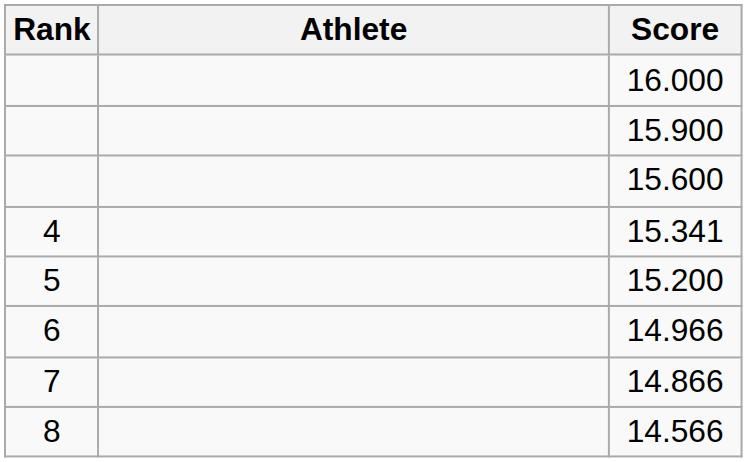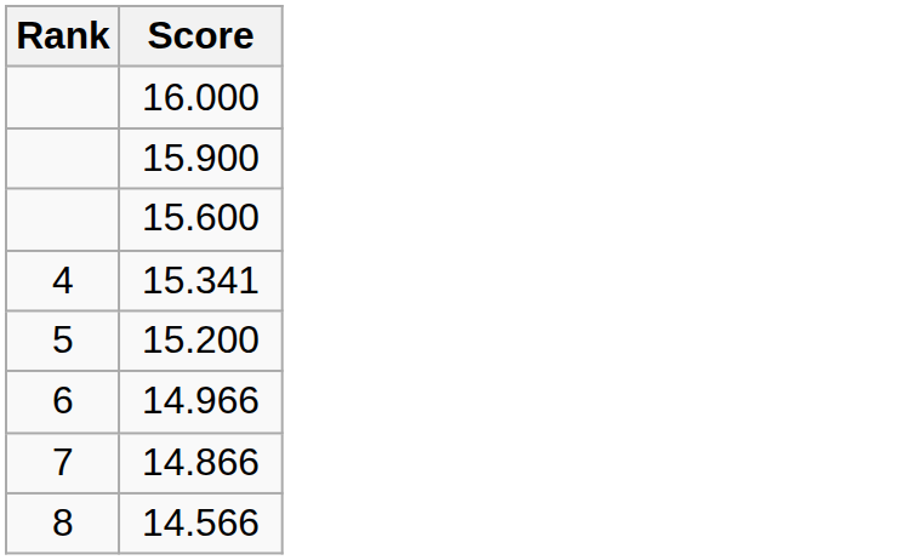- column: Athlete
